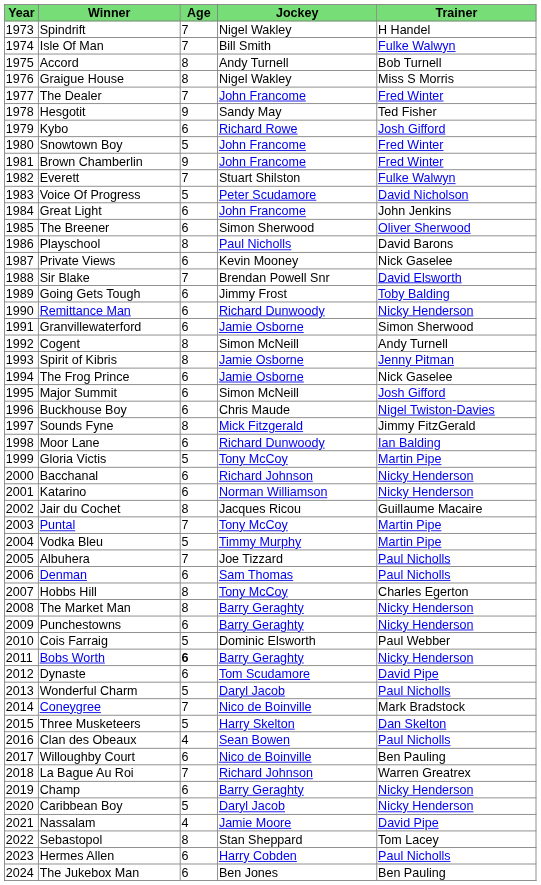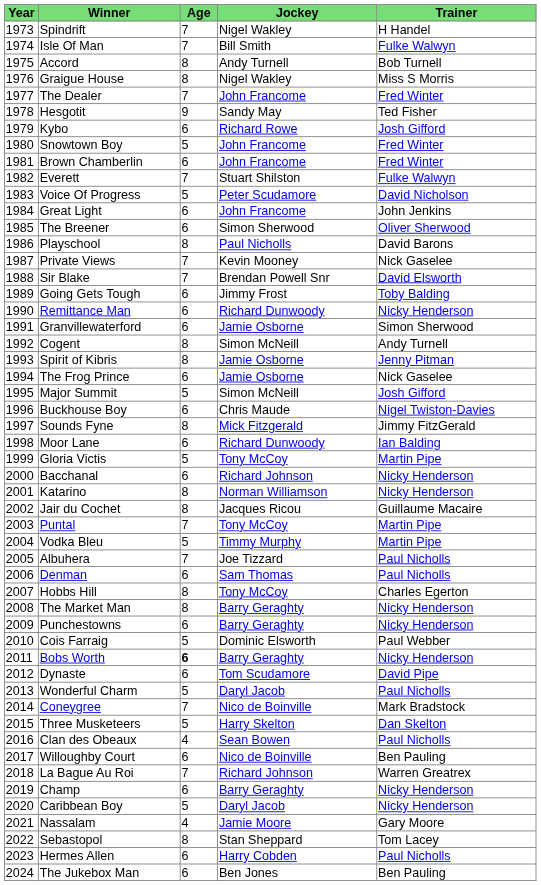Brown Chamberlin | Age: 9 -> 6
Private Views | Age: 6 -> 7
Major Summit | Age: 6 -> 5
Katarino | Age: 6 -> 8
Nassalam | Trainer: David Pipe -> Gary Moore
